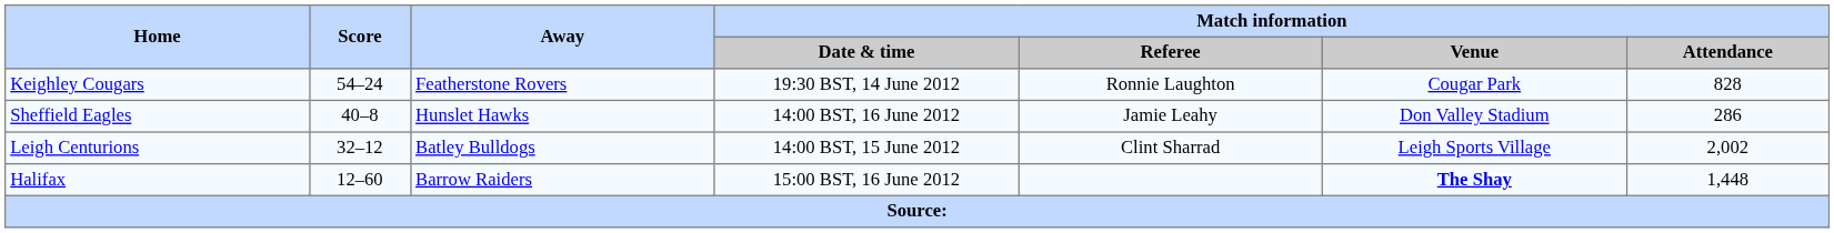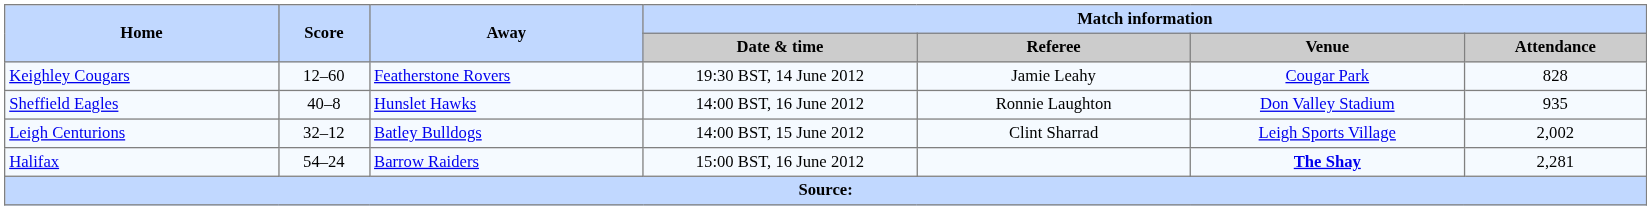Keighley Cougars | Score: 54–24 -> 12–60
Keighley Cougars | Match information / Referee: Ronnie Laughton -> Jamie Leahy
Sheffield Eagles | Match information / Referee: Jamie Leahy -> Ronnie Laughton
Sheffield Eagles | Match information / Attendance: 286 -> 935
Halifax | Score: 12–60 -> 54–24
Halifax | Match information / Attendance: 1,448 -> 2,281
